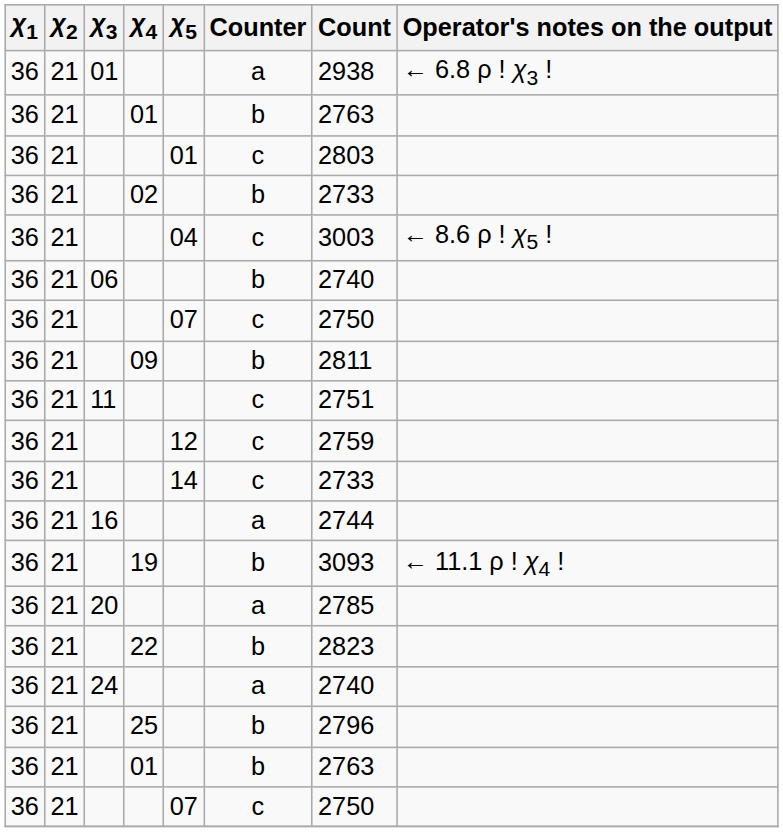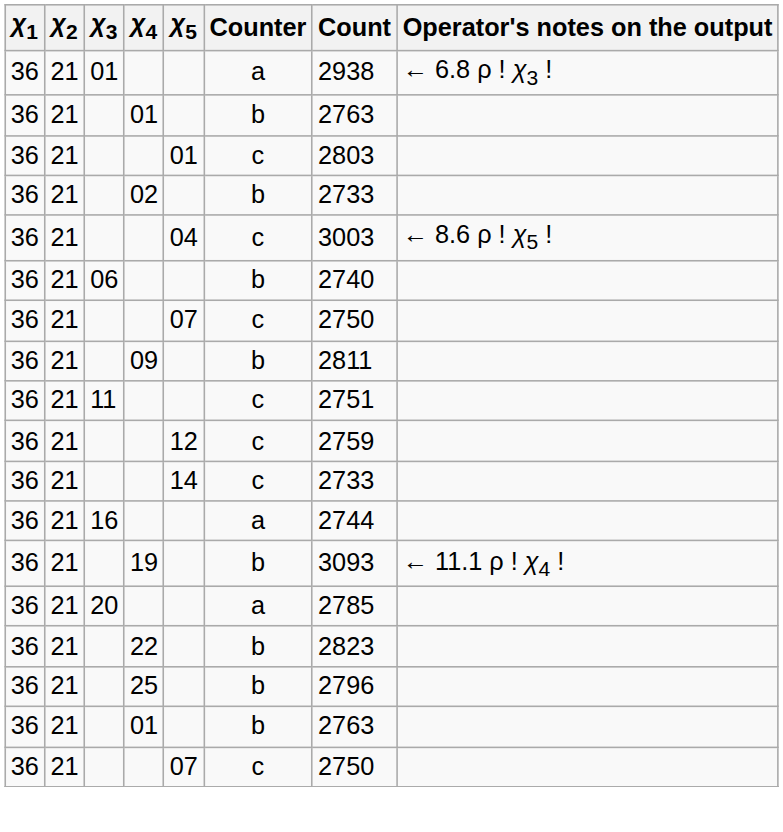- row: 36 | 21 | 24 | a | 2740
